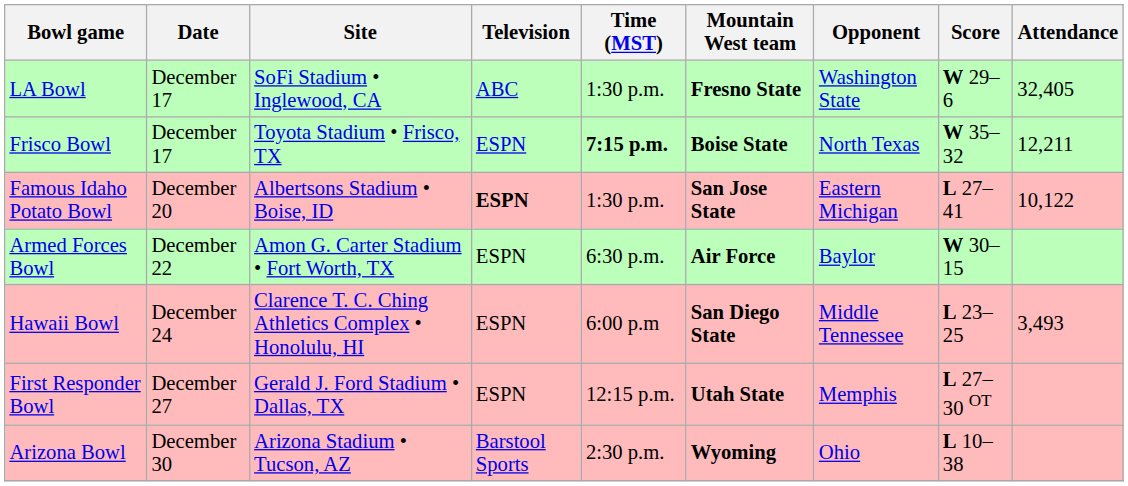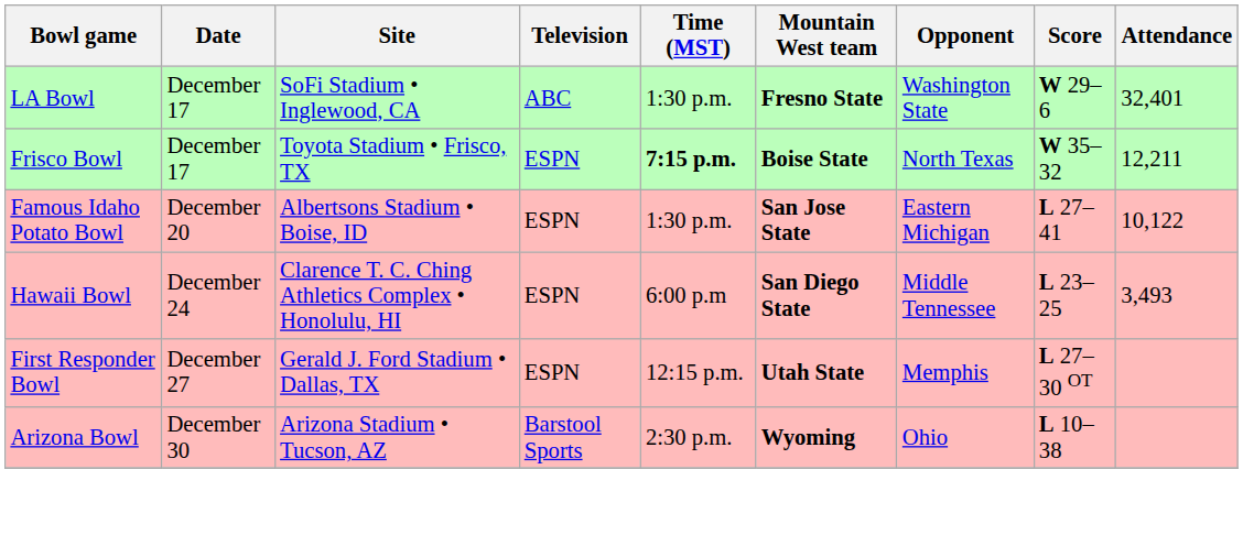LA Bowl | Attendance: 32,405 -> 32,401
Famous Idaho Potato Bowl | Television: bold -> normal
- row: Armed Forces Bowl | December 22 | Amon G. Carter Stadium • Fort Worth, TX | ESPN | 6:30 p.m. | Air Force | Baylor | W 30–15
